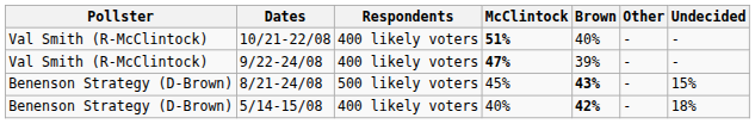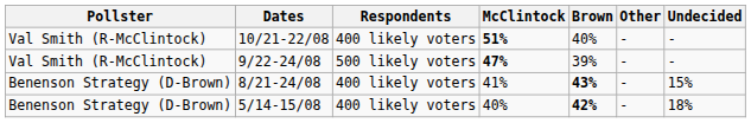9/22-24/08 | Respondents: 400 likely voters -> 500 likely voters
8/21-24/08 | Respondents: 500 likely voters -> 400 likely voters
8/21-24/08 | McClintock: 45% -> 41%
